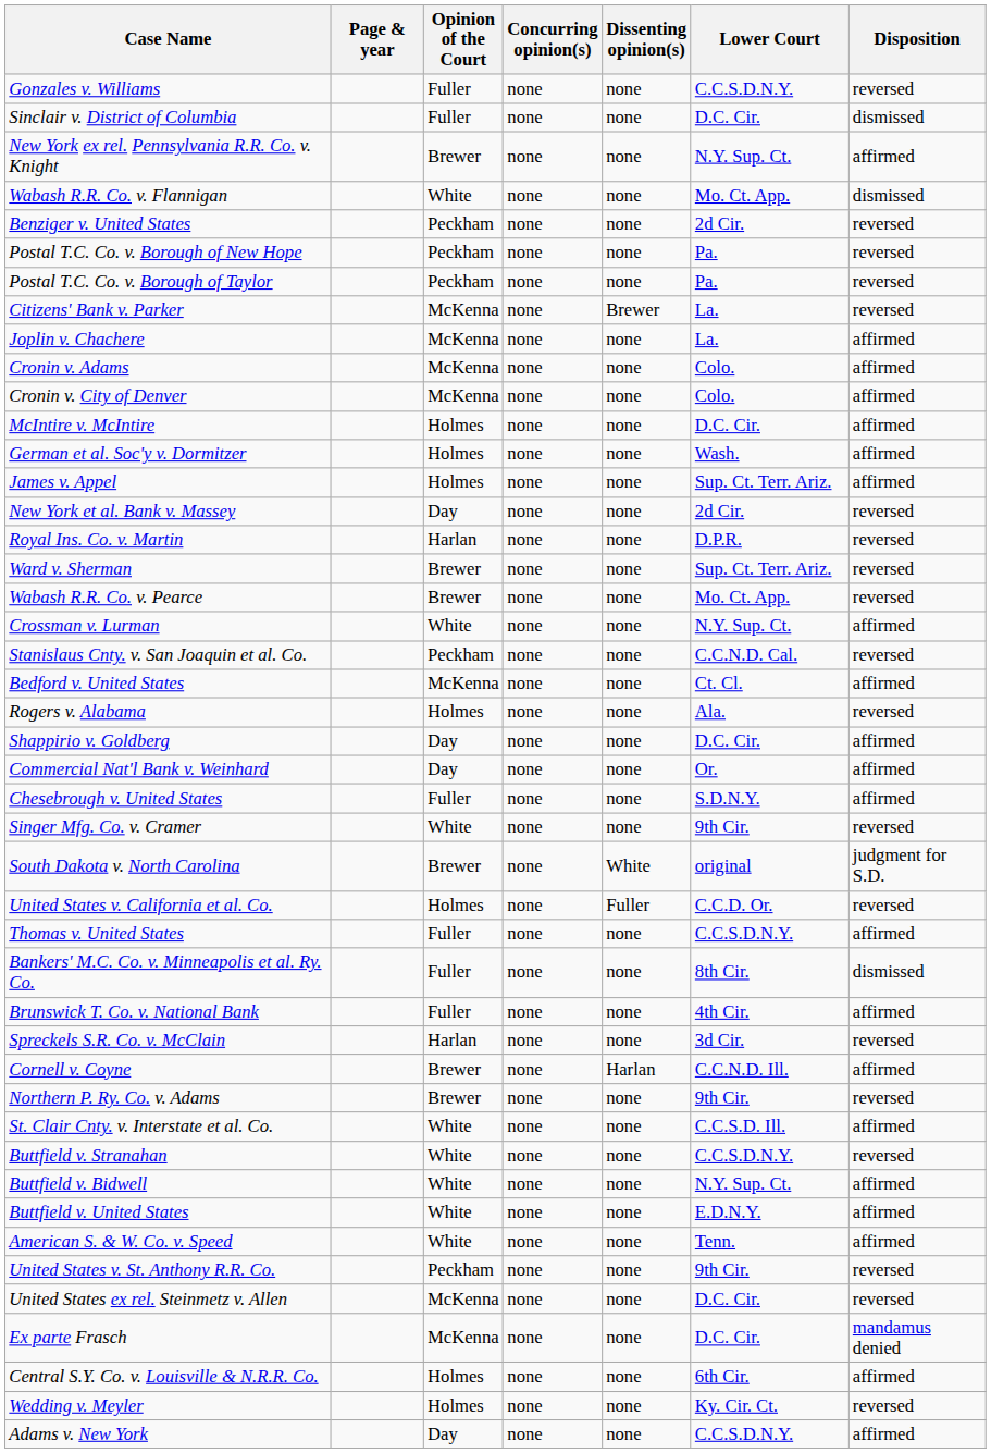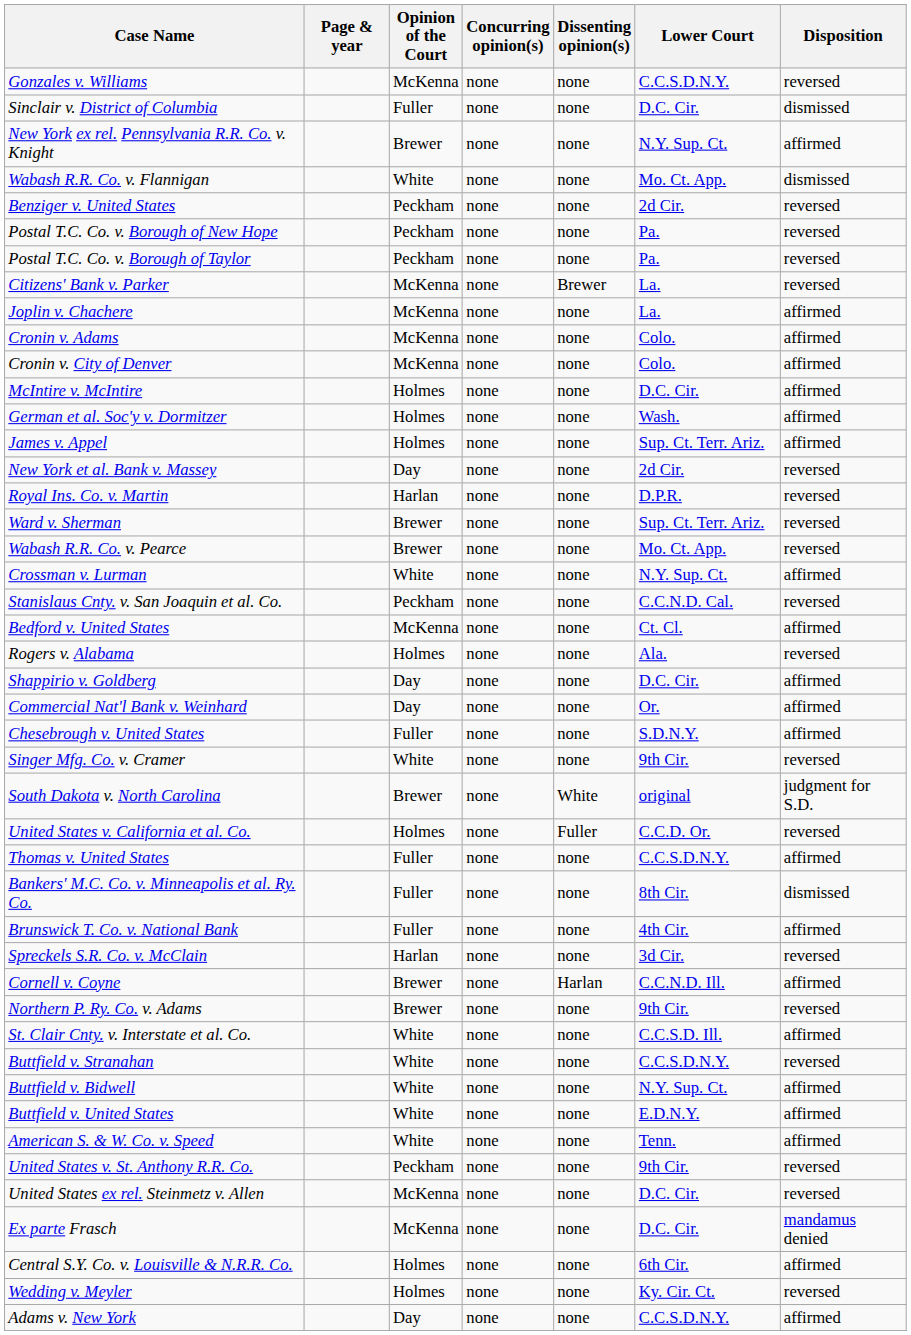Gonzales v. Williams | Opinion of the Court: Fuller -> McKenna
